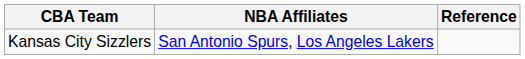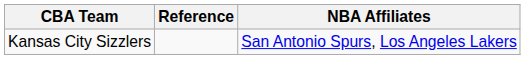columns swapped: NBA Affiliates <-> Reference
